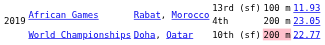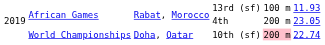World Championships | column 6: 22.77 -> 22.74
